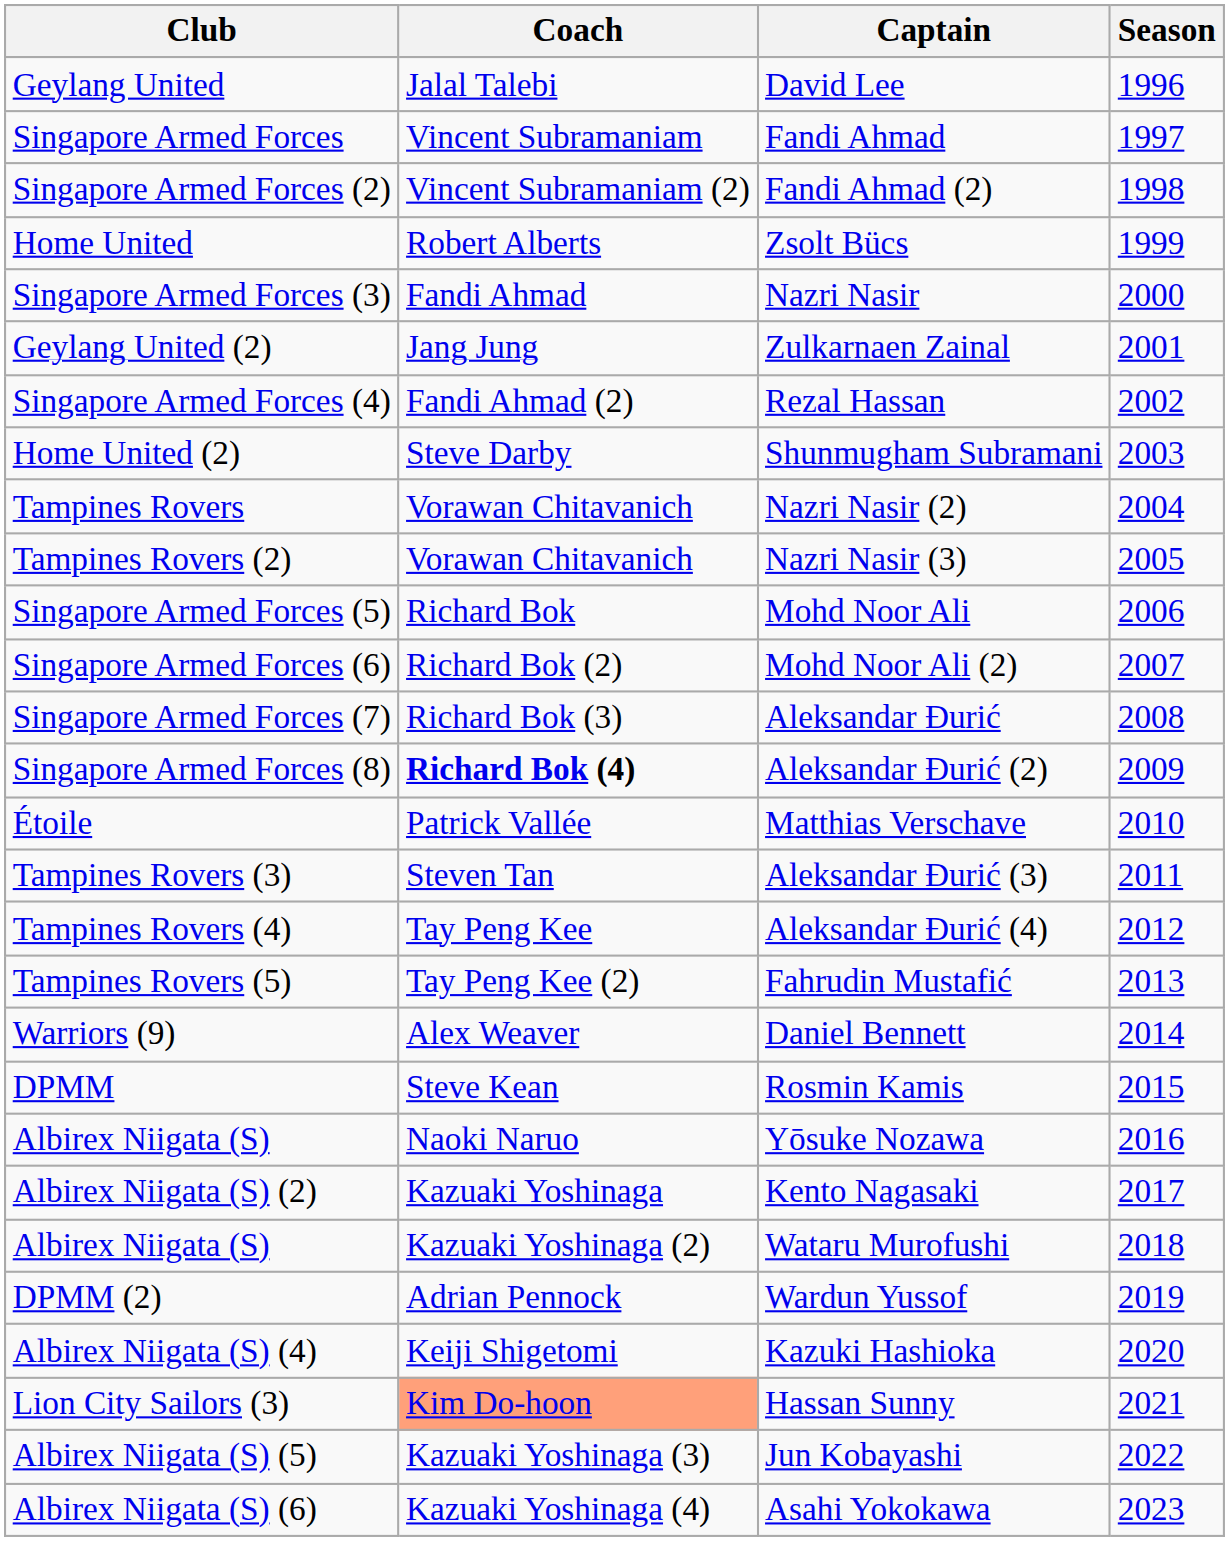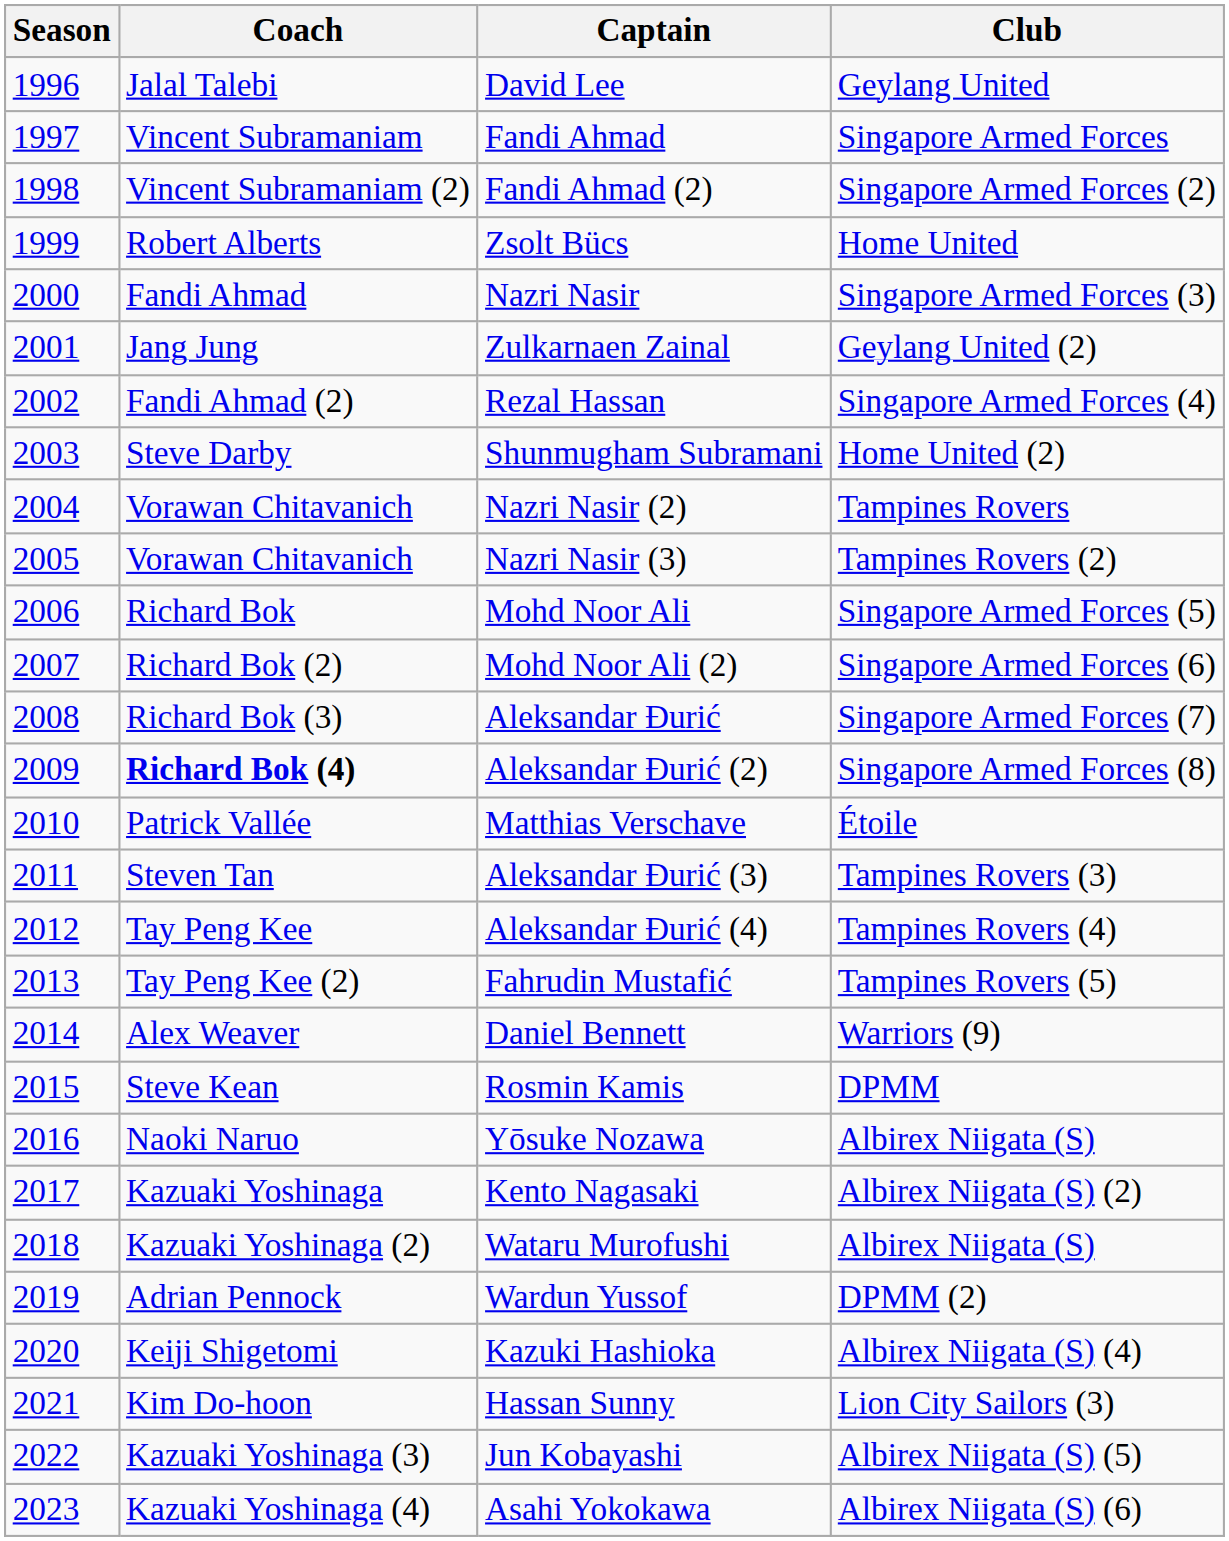columns swapped: Season <-> Club
Hassan Sunny | Coach: lightsalmon background -> no background
